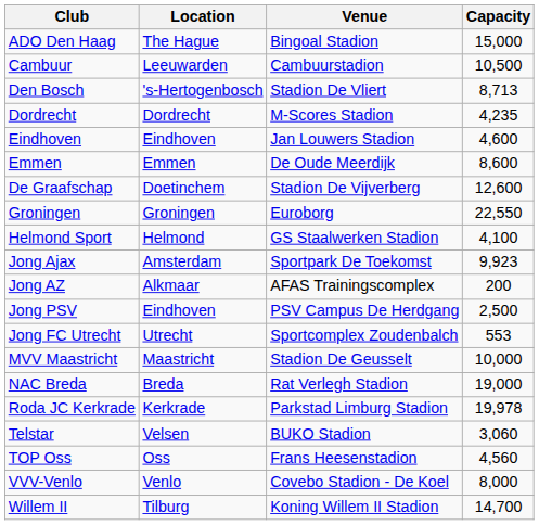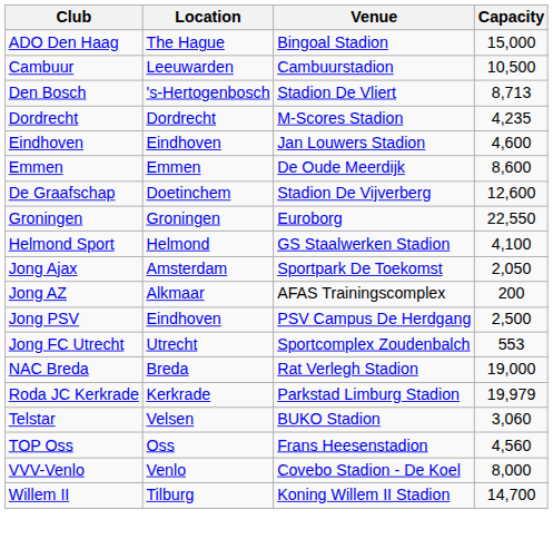Jong Ajax | Capacity: 9,923 -> 2,050
- row: MVV Maastricht | Maastricht | Stadion De Geusselt | 10,000
Roda JC Kerkrade | Capacity: 19,978 -> 19,979
